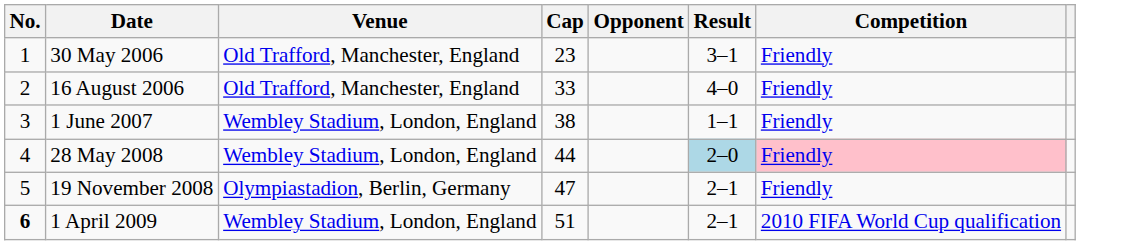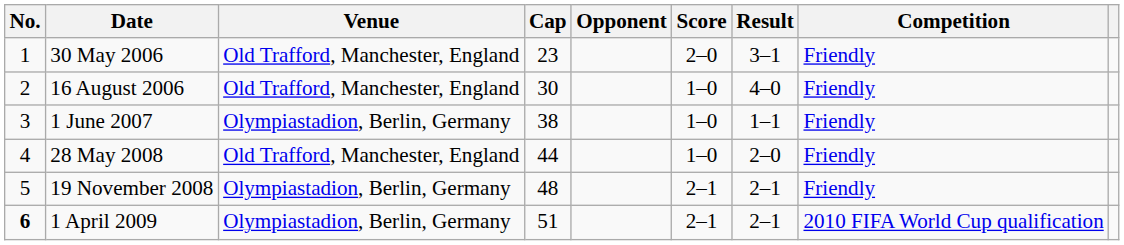+ column: Score | 2–0 | 1–0 | 1–0 | 1–0 | 2–1 | 2–1
16 August 2006 | Cap: 33 -> 30
1 June 2007 | Venue: Wembley Stadium, London, England -> Olympiastadion, Berlin, Germany
28 May 2008 | Venue: Wembley Stadium, London, England -> Old Trafford, Manchester, England
28 May 2008 | Result: lightblue background -> no background
28 May 2008 | Competition: pink background -> no background
19 November 2008 | Cap: 47 -> 48
1 April 2009 | Venue: Wembley Stadium, London, England -> Olympiastadion, Berlin, Germany
